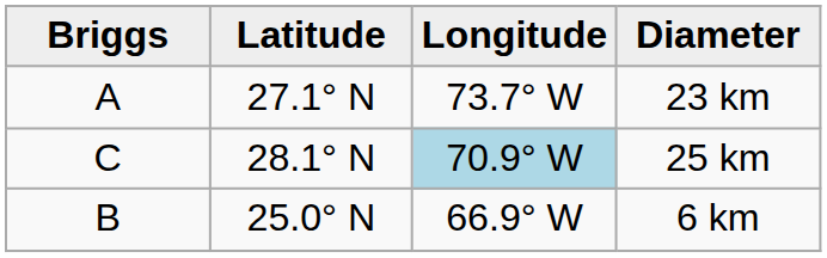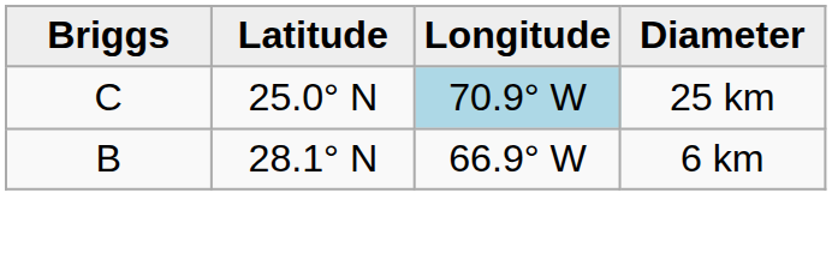- row: A | 27.1° N | 73.7° W | 23 km
25 km | Latitude: 28.1° N -> 25.0° N
6 km | Latitude: 25.0° N -> 28.1° N
